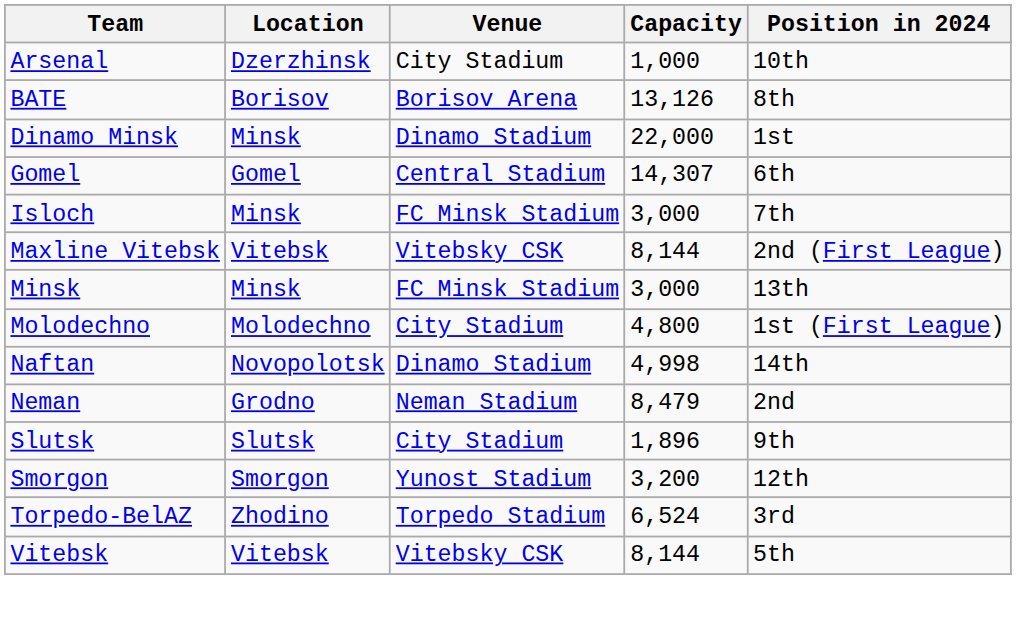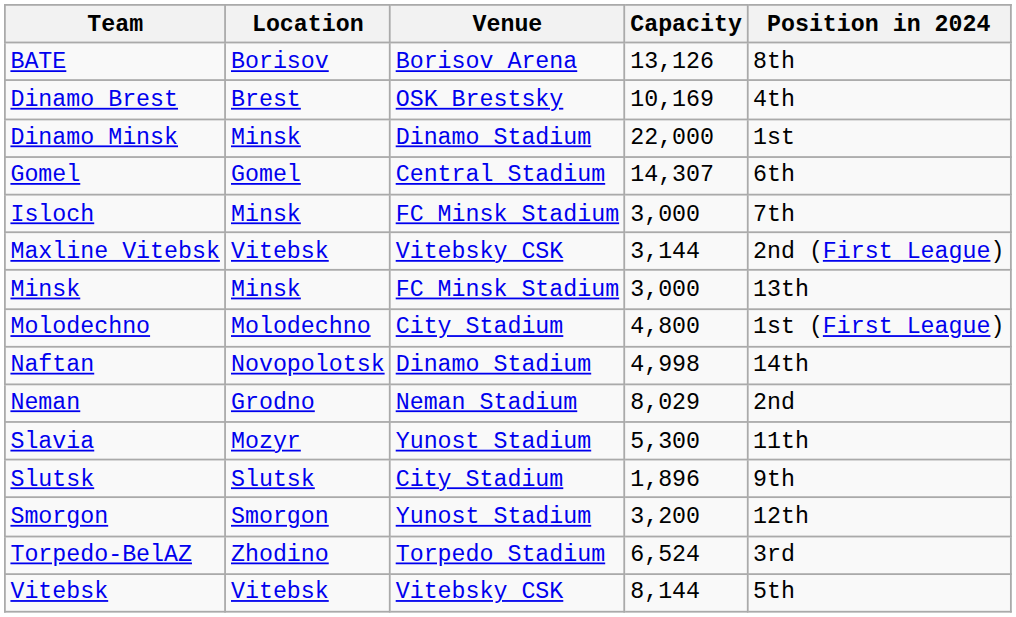- row: Arsenal | Dzerzhinsk | City Stadium | 1,000 | 10th
+ row: Dinamo Brest | Brest | OSK Brestsky | 10,169 | 4th
Maxline Vitebsk | Capacity: 8,144 -> 3,144
Neman | Capacity: 8,479 -> 8,029
+ row: Slavia | Mozyr | Yunost Stadium | 5,300 | 11th
